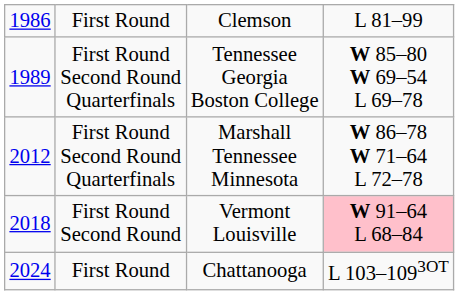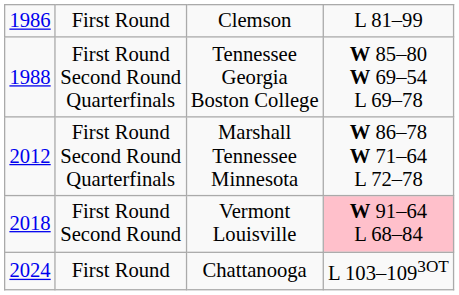Tennessee Georgia Boston College | column 1: 1989 -> 1988
